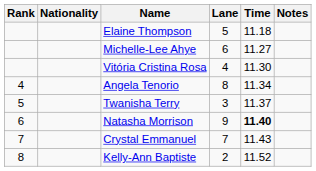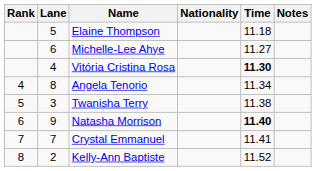columns swapped: Lane <-> Nationality
Vitória Cristina Rosa | Time: normal -> bold
Twanisha Terry | Time: 11.37 -> 11.38
Crystal Emmanuel | Time: 11.43 -> 11.41
